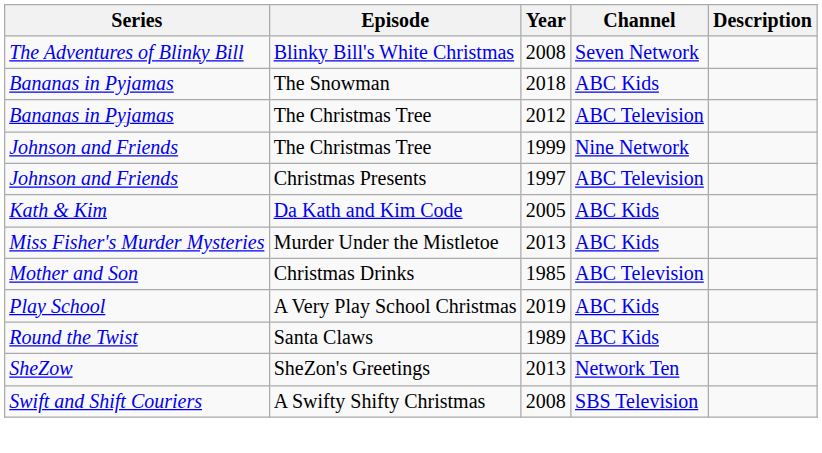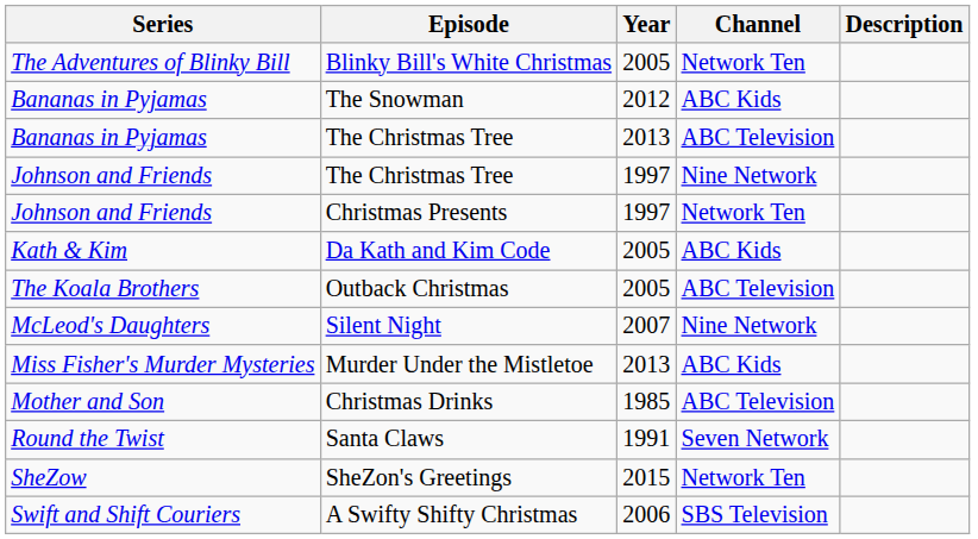Blinky Bill's White Christmas | Year: 2008 -> 2005
Blinky Bill's White Christmas | Channel: Seven Network -> Network Ten
The Snowman | Year: 2018 -> 2012
Bananas in Pyjamas / The Christmas Tree | Year: 2012 -> 2013
Johnson and Friends / The Christmas Tree | Year: 1999 -> 1997
Christmas Presents | Channel: ABC Television -> Network Ten
+ row: The Koala Brothers | Outback Christmas | 2005 | ABC Television
+ row: McLeod's Daughters | Silent Night | 2007 | Nine Network
- row: Play School | A Very Play School Christmas | 2019 | ABC Kids
Santa Claws | Year: 1989 -> 1991
Santa Claws | Channel: ABC Kids -> Seven Network
SheZon's Greetings | Year: 2013 -> 2015
A Swifty Shifty Christmas | Year: 2008 -> 2006
